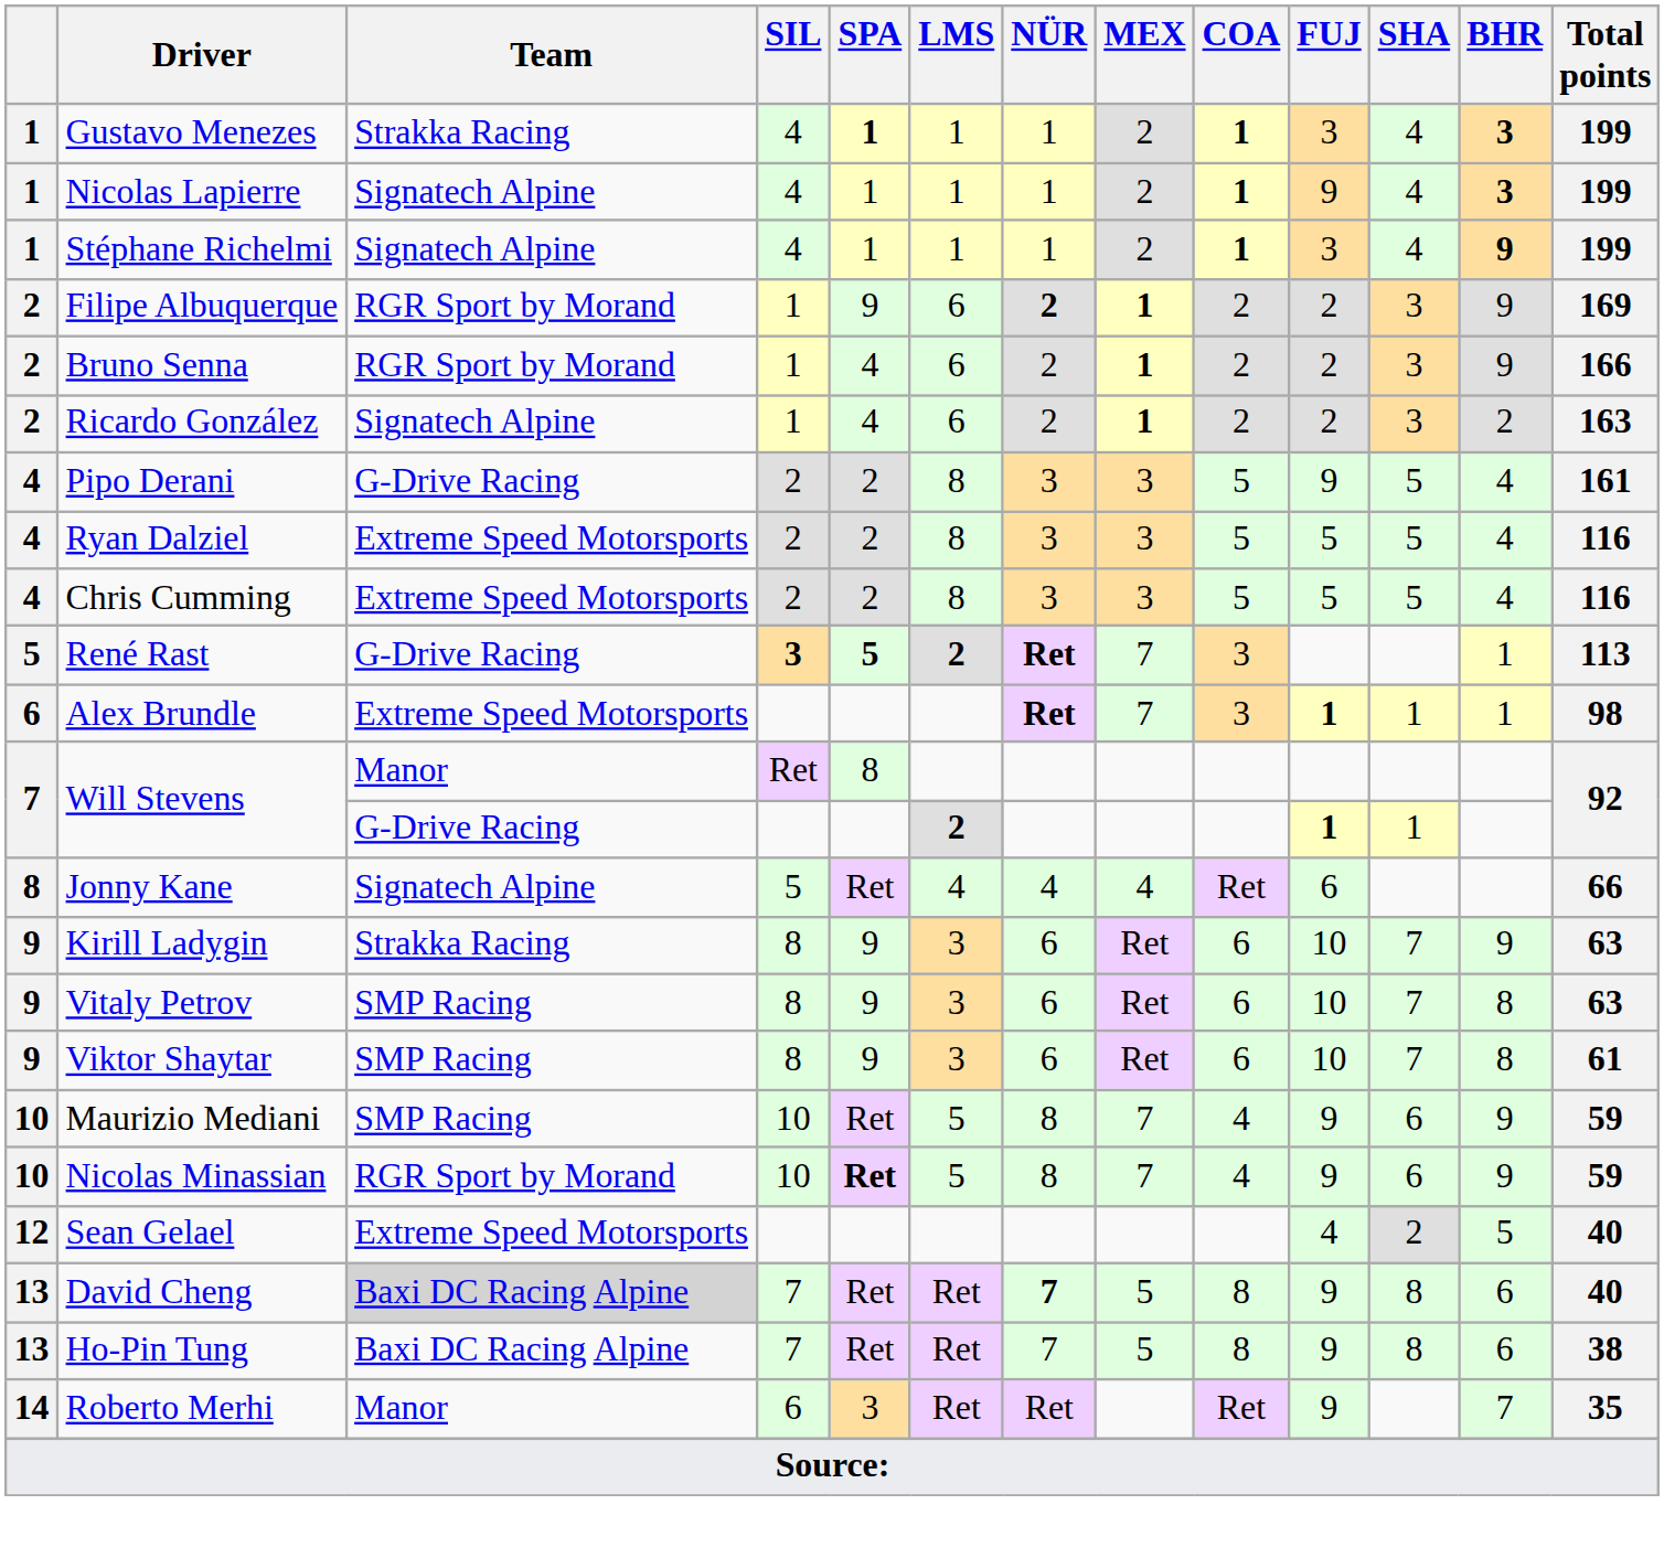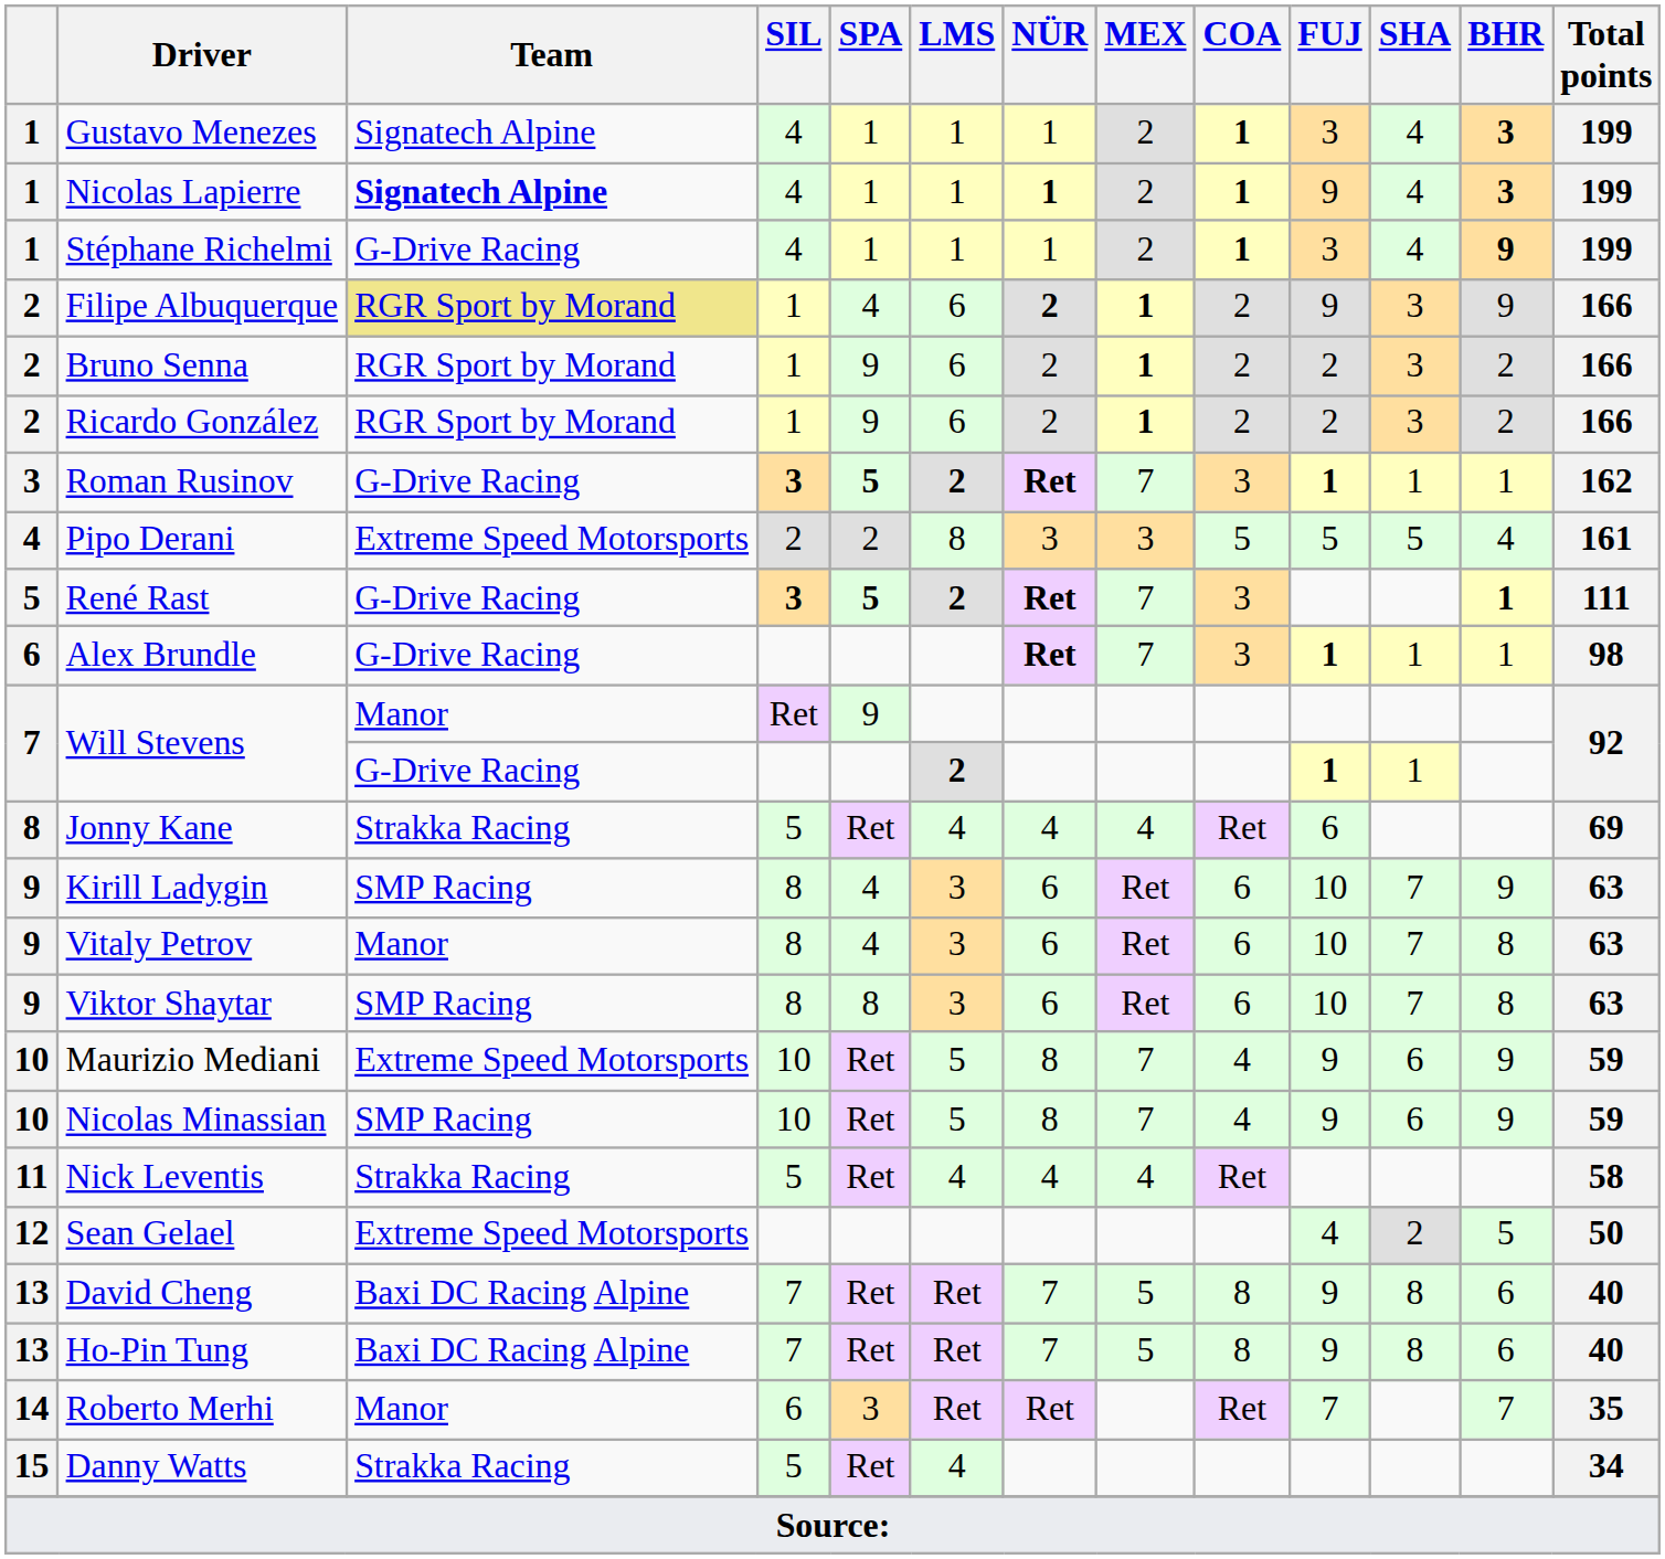Gustavo Menezes | Team: Strakka Racing -> Signatech Alpine
Gustavo Menezes | SPA: bold -> normal
Nicolas Lapierre | Team: normal -> bold
Nicolas Lapierre | NÜR: normal -> bold
Stéphane Richelmi | Team: Signatech Alpine -> G-Drive Racing
Filipe Albuquerque | Team: no background -> khaki background
Filipe Albuquerque | SPA: 9 -> 4
Filipe Albuquerque | FUJ: 2 -> 9
Filipe Albuquerque | Total points: 169 -> 166
Bruno Senna | SPA: 4 -> 9
Bruno Senna | BHR: 9 -> 2
Ricardo González | Team: Signatech Alpine -> RGR Sport by Morand
Ricardo González | SPA: 4 -> 9
Ricardo González | Total points: 163 -> 166
+ row: 3 | Roman Rusinov | G-Drive Racing | 3 | 5 | 2 | Ret | 7 | 3 | 1 | 1 | 1 | 162
Pipo Derani | Team: G-Drive Racing -> Extreme Speed Motorsports
Pipo Derani | FUJ: 9 -> 5
- row: 4 | Ryan Dalziel | Extreme Speed Motorsports | 2 | 2 | 8 | 3 | 3 | 5 | 5 | 5 | 4 | 116
- row: 4 | Chris Cumming | Extreme Speed Motorsports | 2 | 2 | 8 | 3 | 3 | 5 | 5 | 5 | 4 | 116
René Rast | BHR: normal -> bold
René Rast | Total points: 113 -> 111
Alex Brundle | Team: Extreme Speed Motorsports -> G-Drive Racing
Will Stevens / Ret | SPA: 8 -> 9
Jonny Kane | Team: Signatech Alpine -> Strakka Racing
Jonny Kane | Total points: 66 -> 69
Kirill Ladygin | Team: Strakka Racing -> SMP Racing
Kirill Ladygin | SPA: 9 -> 4
Vitaly Petrov | Team: SMP Racing -> Manor
Vitaly Petrov | SPA: 9 -> 4
Viktor Shaytar | SPA: 9 -> 8
Viktor Shaytar | Total points: 61 -> 63
Maurizio Mediani | Team: SMP Racing -> Extreme Speed Motorsports
Nicolas Minassian | Team: RGR Sport by Morand -> SMP Racing
Nicolas Minassian | SPA: bold -> normal
+ row: 11 | Nick Leventis | Strakka Racing | 5 | Ret | 4 | 4 | 4 | Ret | 58
Sean Gelael | Total points: 40 -> 50
David Cheng | Team: lightgrey background -> no background
David Cheng | NÜR: bold -> normal
Ho-Pin Tung | Total points: 38 -> 40
Roberto Merhi | FUJ: 9 -> 7
+ row: 15 | Danny Watts | Strakka Racing | 5 | Ret | 4 | 34
